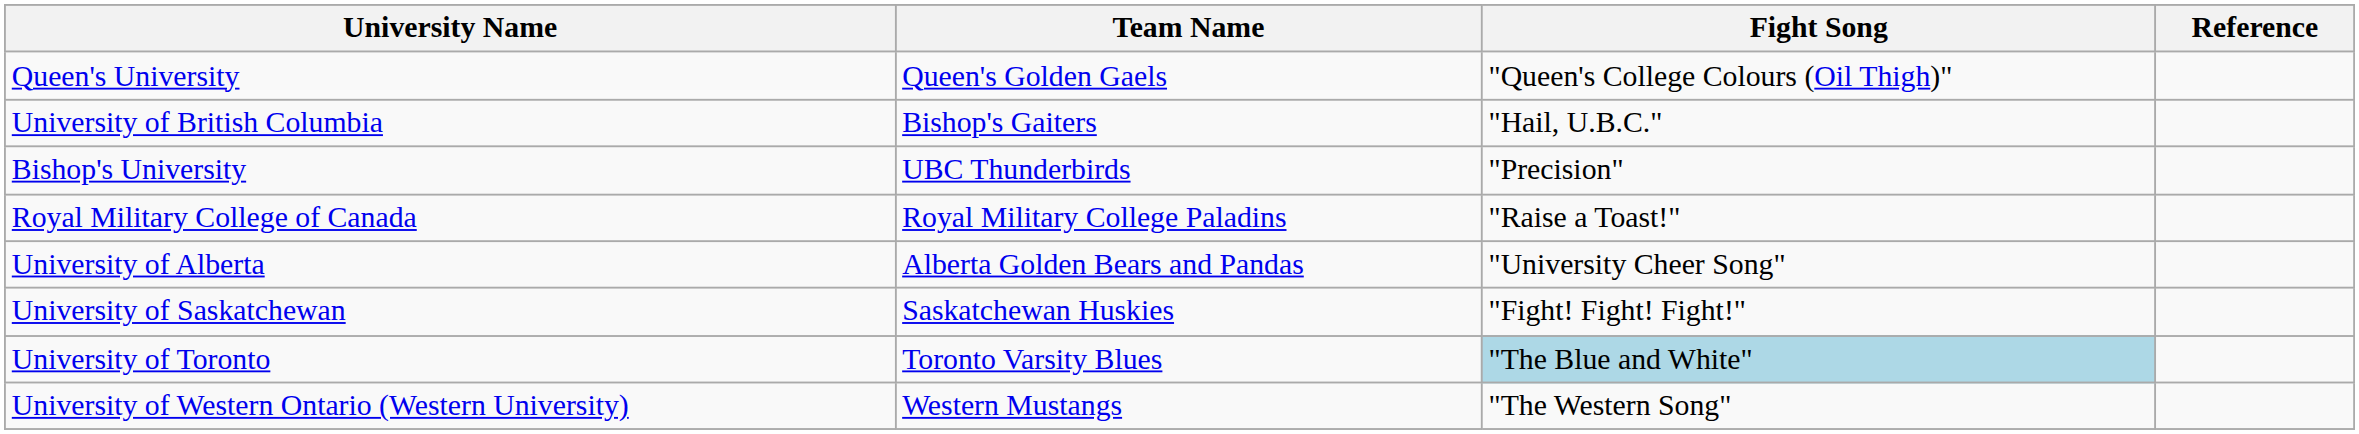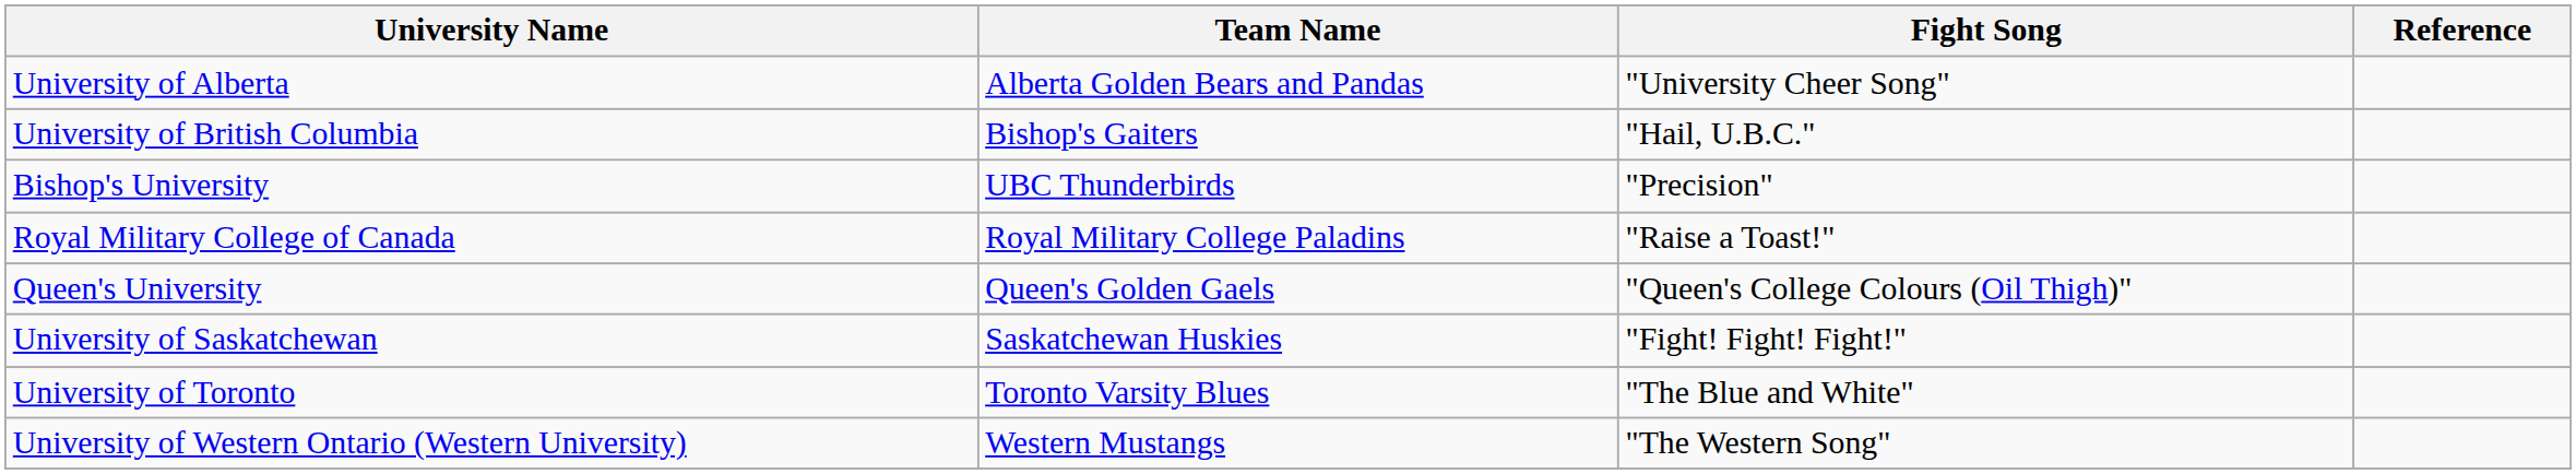rows swapped: University of Alberta <-> Queen's University
University of Toronto | Fight Song: lightblue background -> no background
